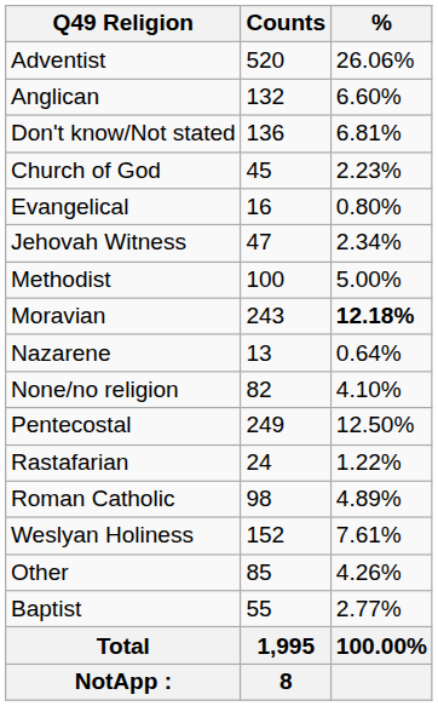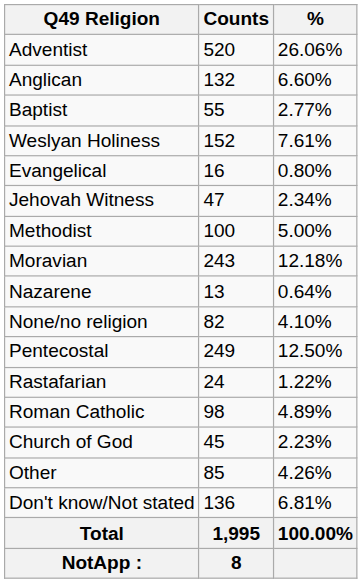rows swapped: Baptist <-> Don't know/Not stated
rows swapped: Church of God <-> Weslyan Holiness
Moravian | %: bold -> normal
